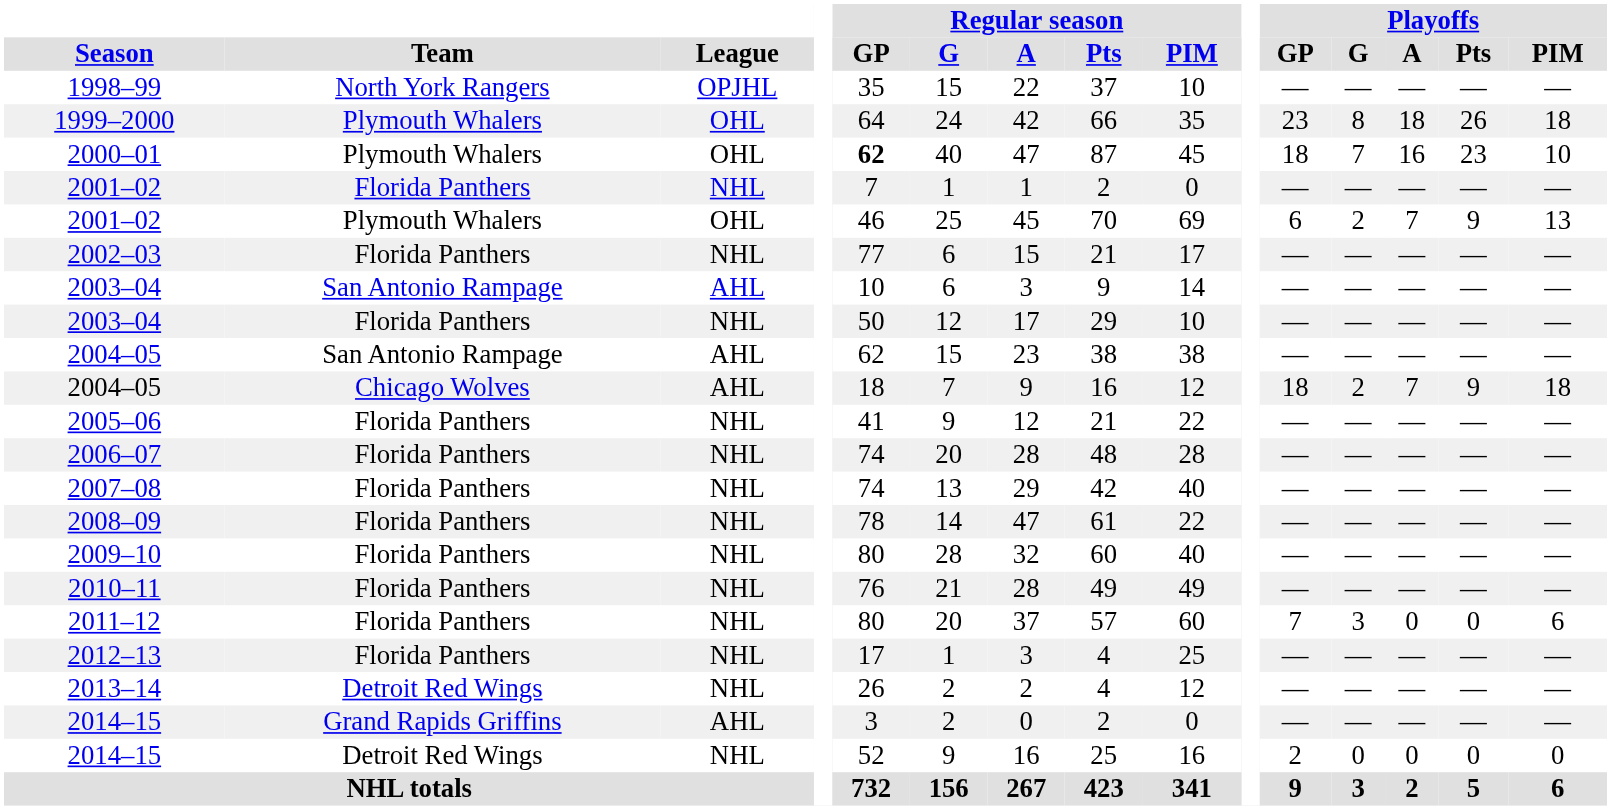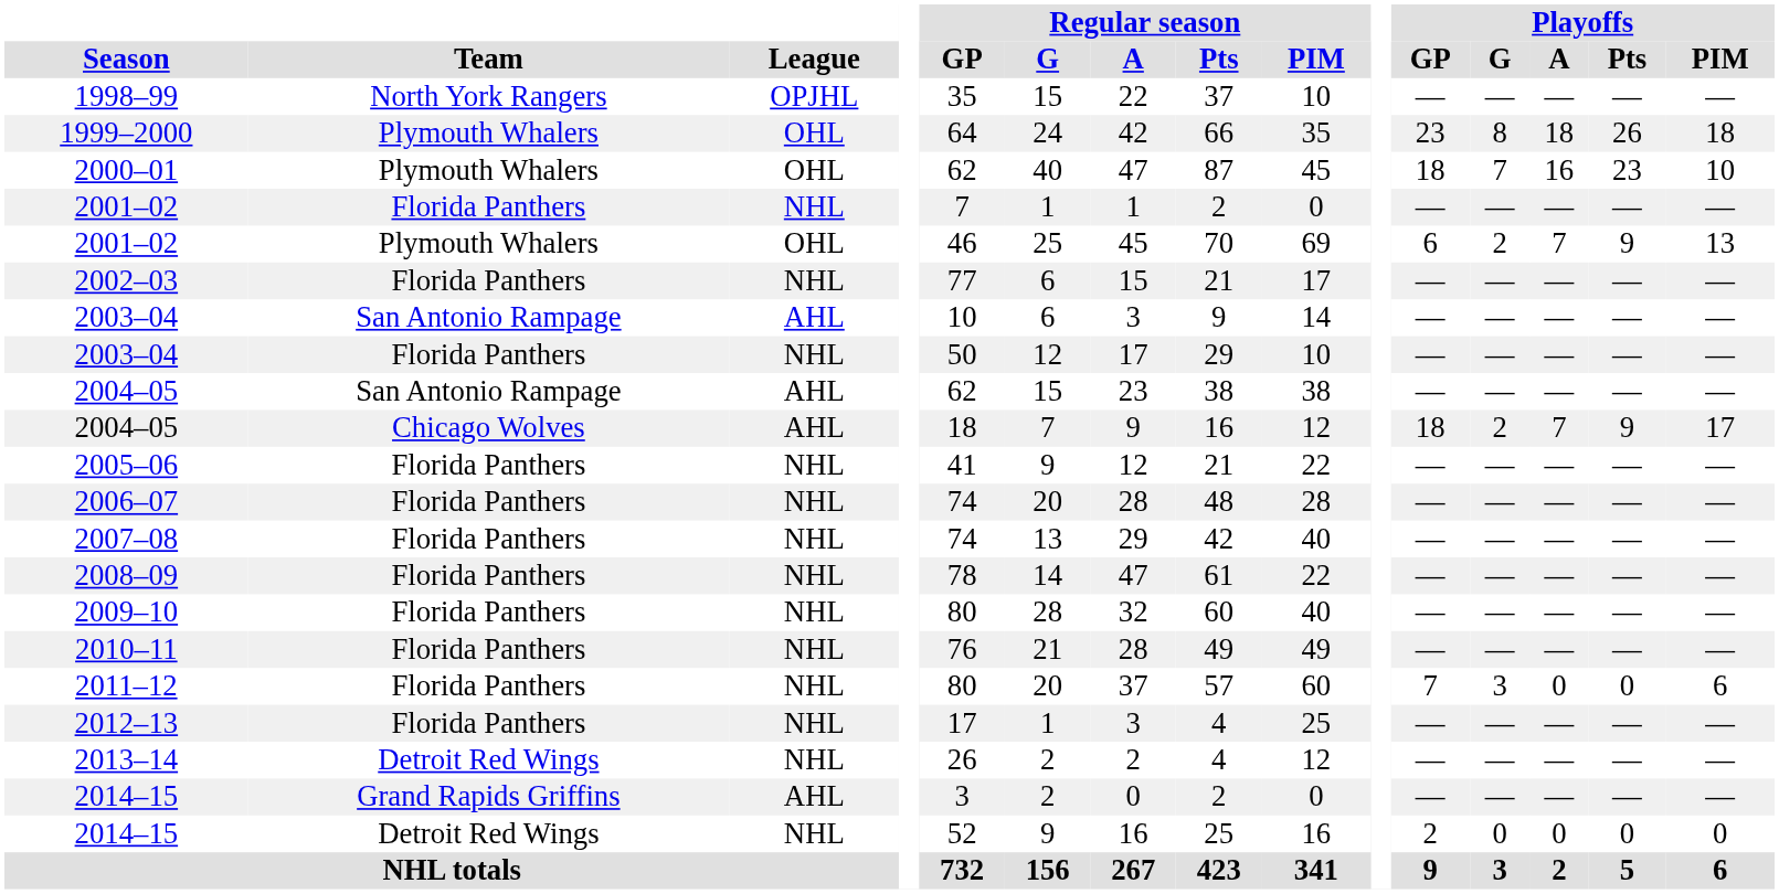2000–01 | Regular season / GP: bold -> normal
2004–05 / Chicago Wolves | Playoffs / PIM: 18 -> 17
